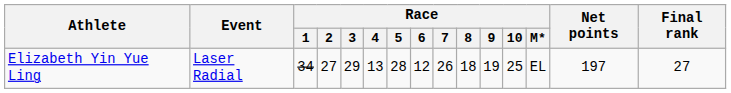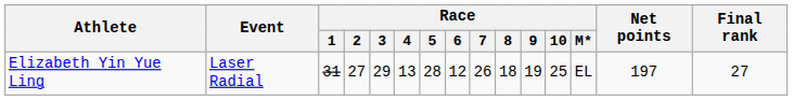Elizabeth Yin Yue Ling | Race / 1: 34 -> 31
